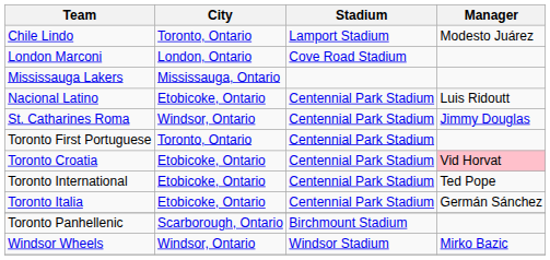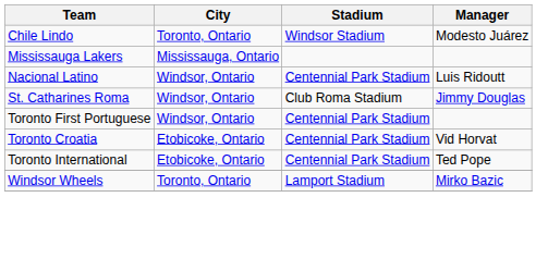Chile Lindo | Stadium: Lamport Stadium -> Windsor Stadium
- row: London Marconi | London, Ontario | Cove Road Stadium
Nacional Latino | City: Etobicoke, Ontario -> Windsor, Ontario
St. Catharines Roma | Stadium: Centennial Park Stadium -> Club Roma Stadium
Toronto First Portuguese | City: Toronto, Ontario -> Windsor, Ontario
Toronto Croatia | Manager: pink background -> no background
- row: Toronto Italia | Etobicoke, Ontario | Centennial Park Stadium | Germán Sánchez
- row: Toronto Panhellenic | Scarborough, Ontario | Birchmount Stadium
Windsor Wheels | City: Windsor, Ontario -> Toronto, Ontario
Windsor Wheels | Stadium: Windsor Stadium -> Lamport Stadium
